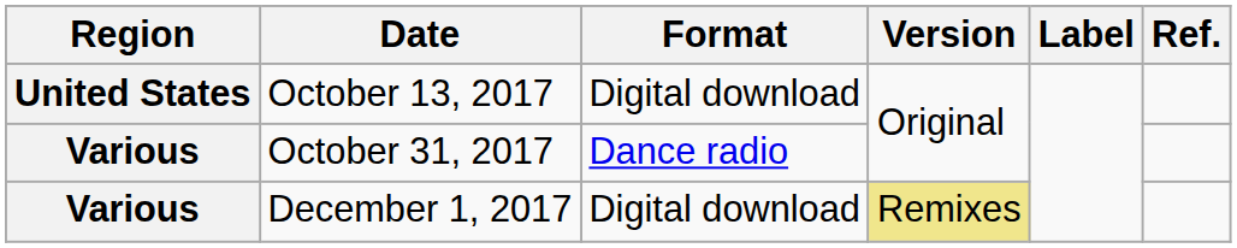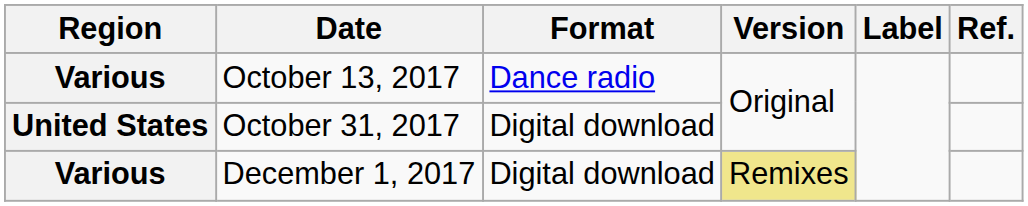October 13, 2017 | Region: United States -> Various
October 13, 2017 | Format: Digital download -> Dance radio
October 31, 2017 | Region: Various -> United States
October 31, 2017 | Format: Dance radio -> Digital download
